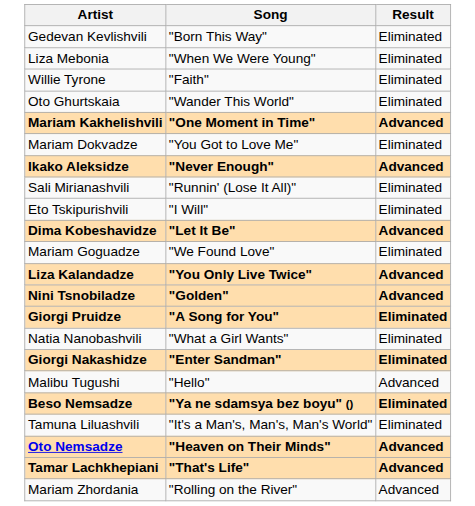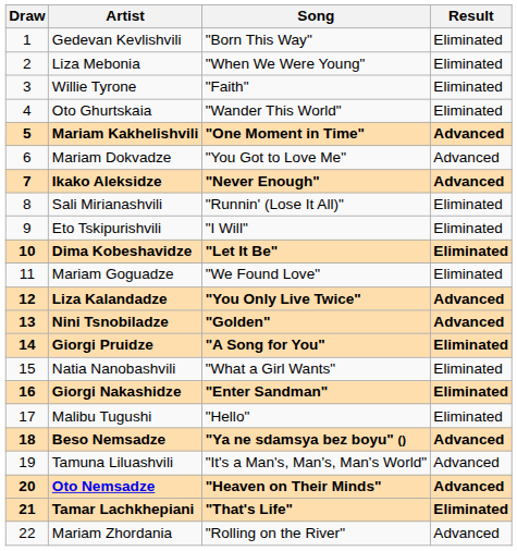+ column: Draw | 1 | 2 | 3 | 4 | 5 | 6 | 7 | 8 | 9 | 10 | 11 | 12 | 13 | 14 | 15 | 16 | 17 | 18 | 19 | 20 | 21 | 22
Mariam Dokvadze | Result: Eliminated -> Advanced
Dima Kobeshavidze | Result: Advanced -> Eliminated
Malibu Tugushi | Result: Advanced -> Eliminated
Beso Nemsadze | Result: Eliminated -> Advanced
Tamuna Liluashvili | Result: Eliminated -> Advanced
Tamar Lachkhepiani | Result: Advanced -> Eliminated
